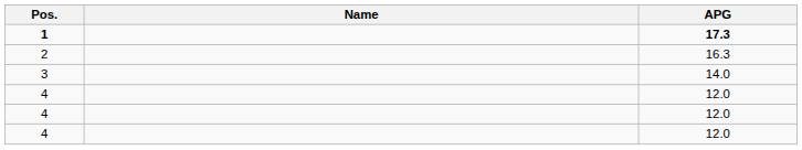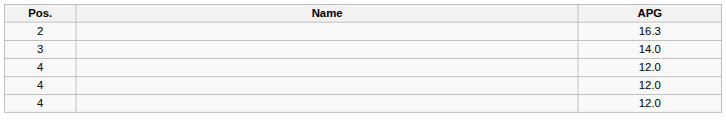- row: 1 | 17.3
